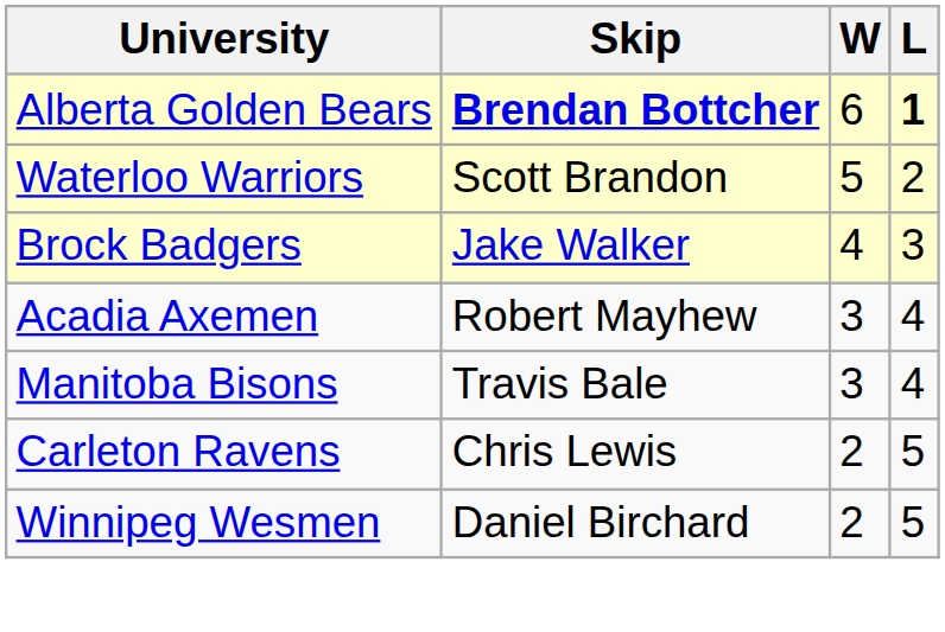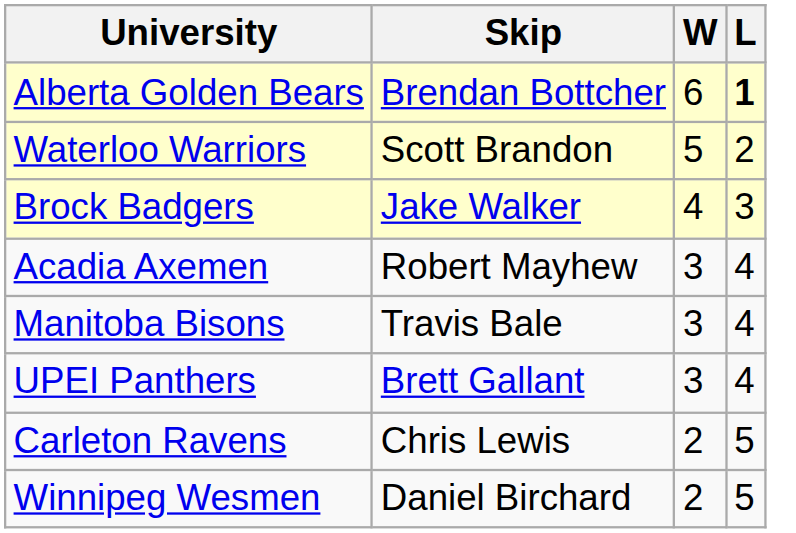Alberta Golden Bears | Skip: bold -> normal
+ row: UPEI Panthers | Brett Gallant | 3 | 4
